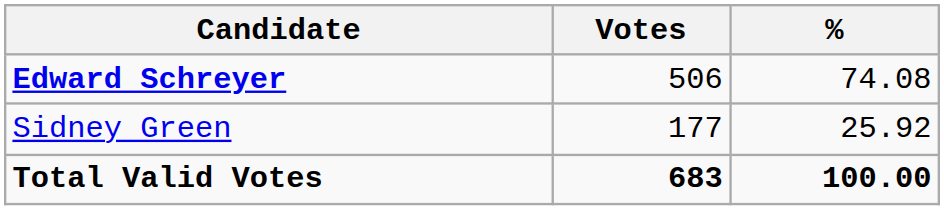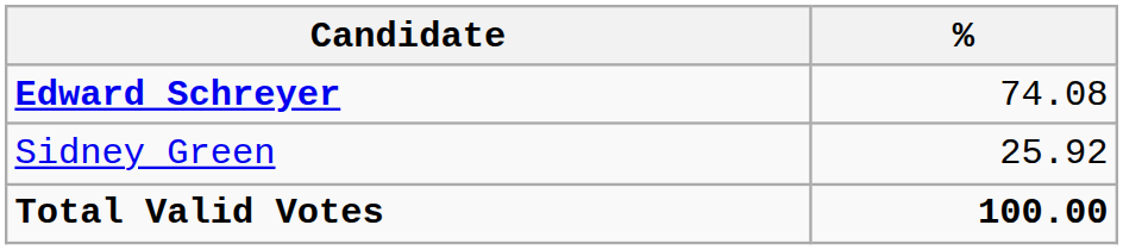- column: Votes | 506 | 177 | 683
